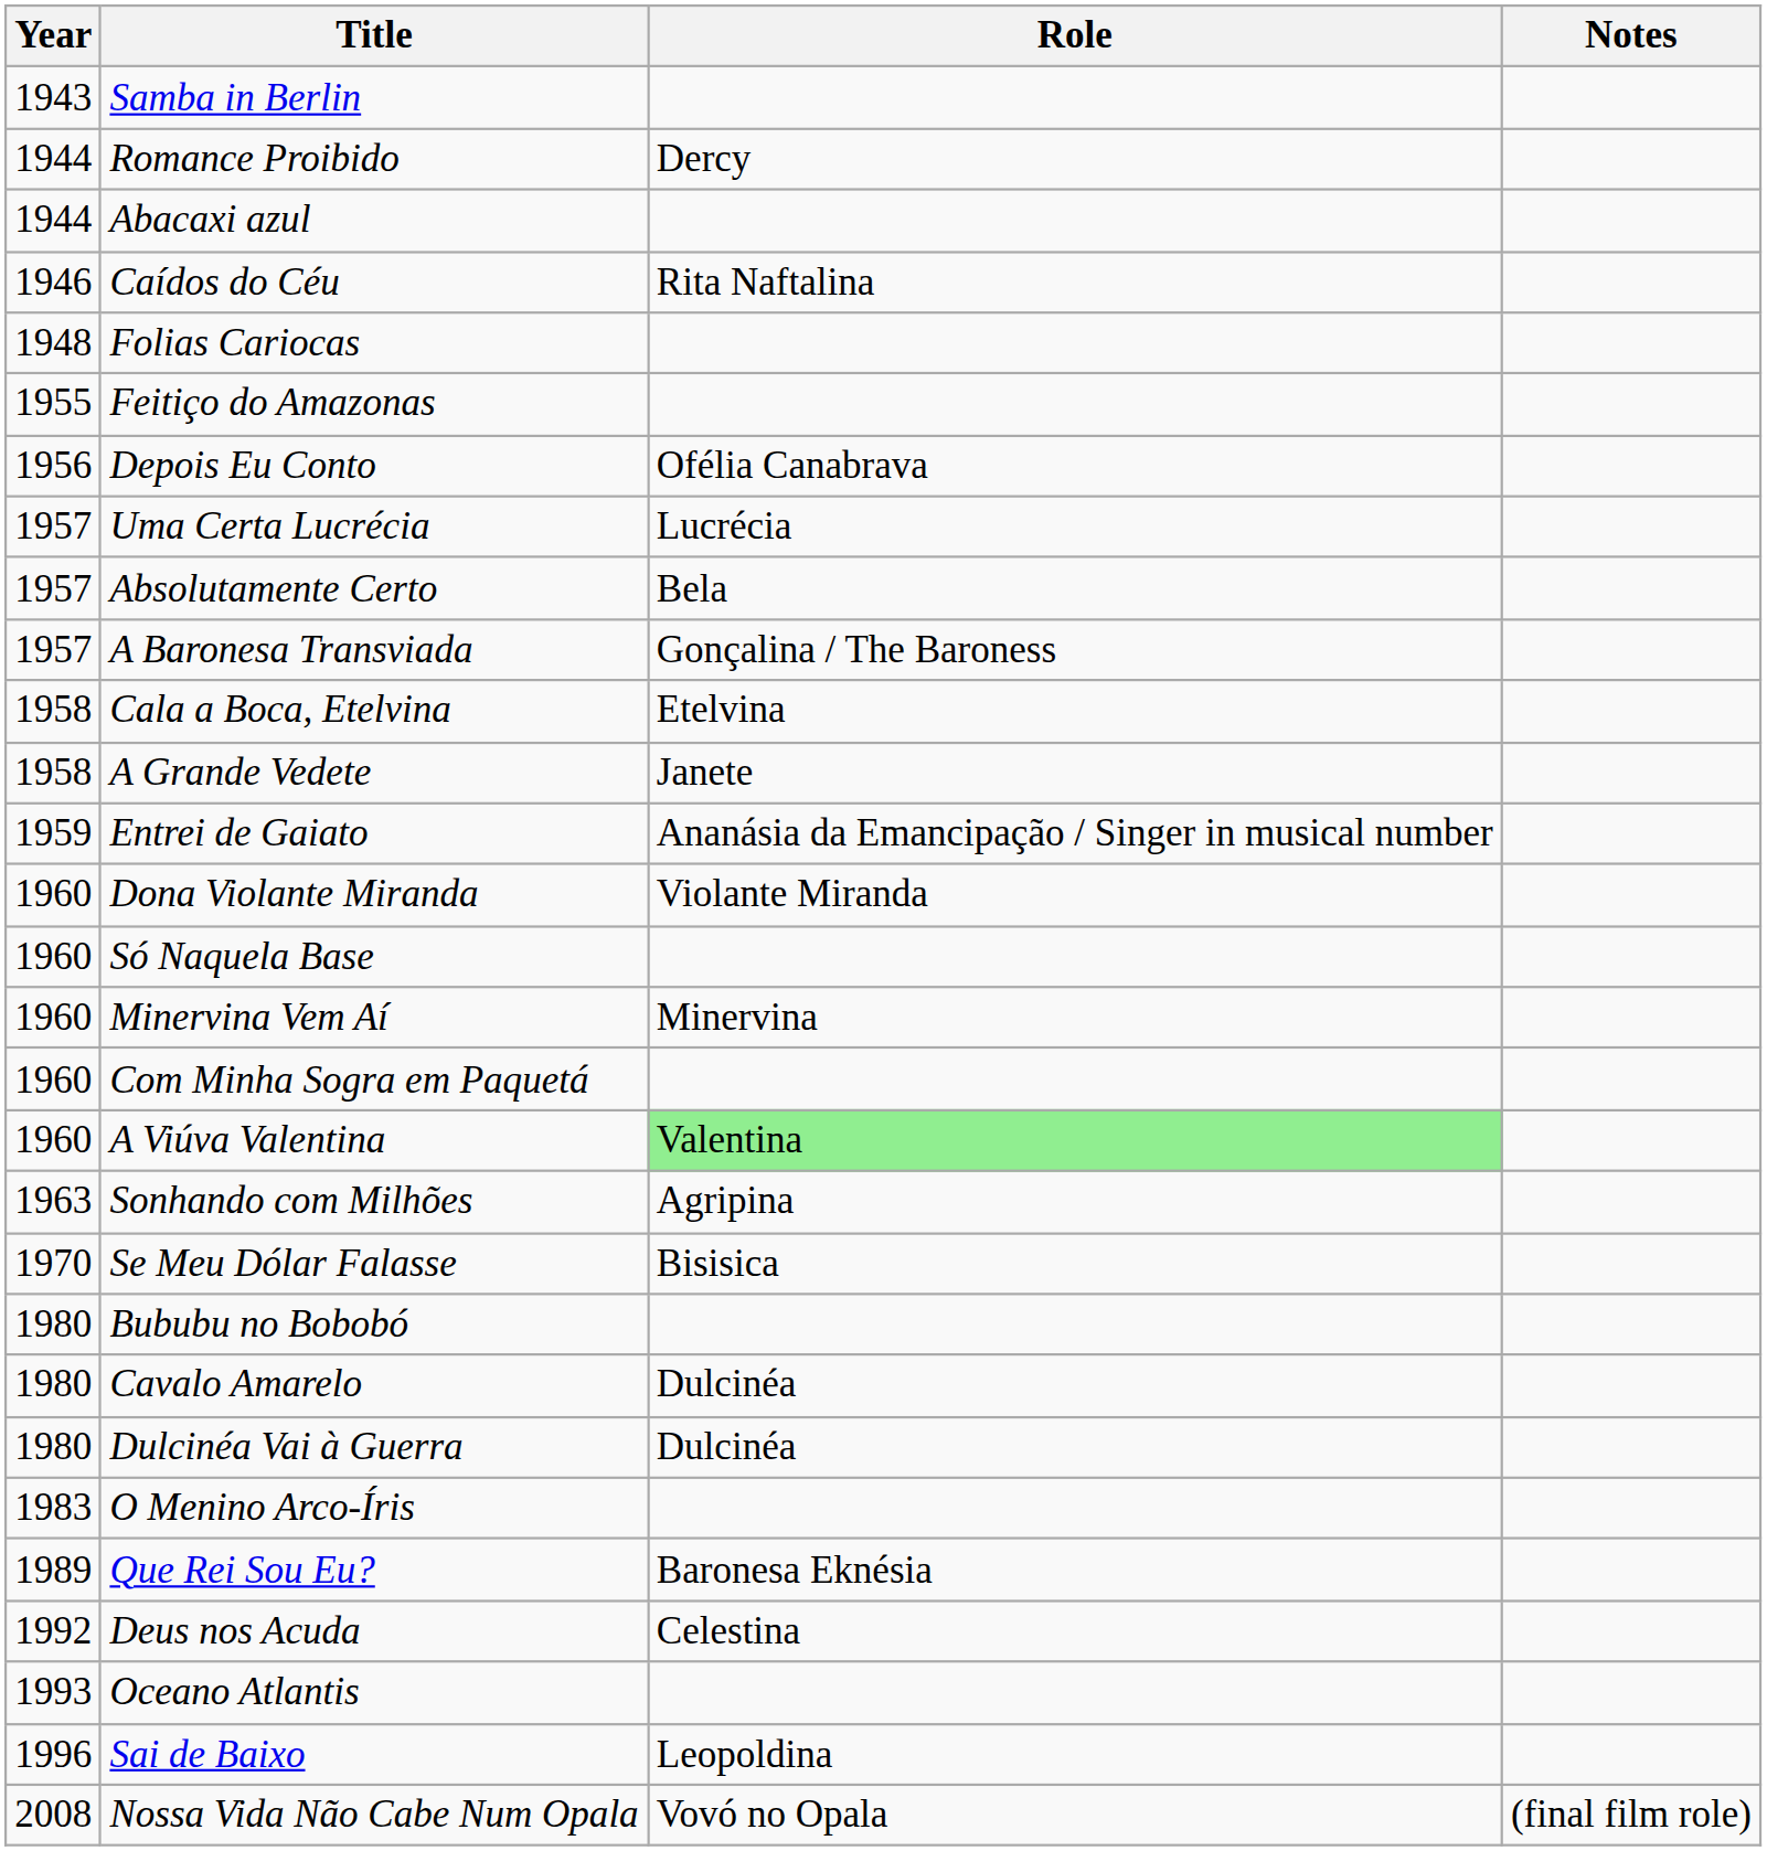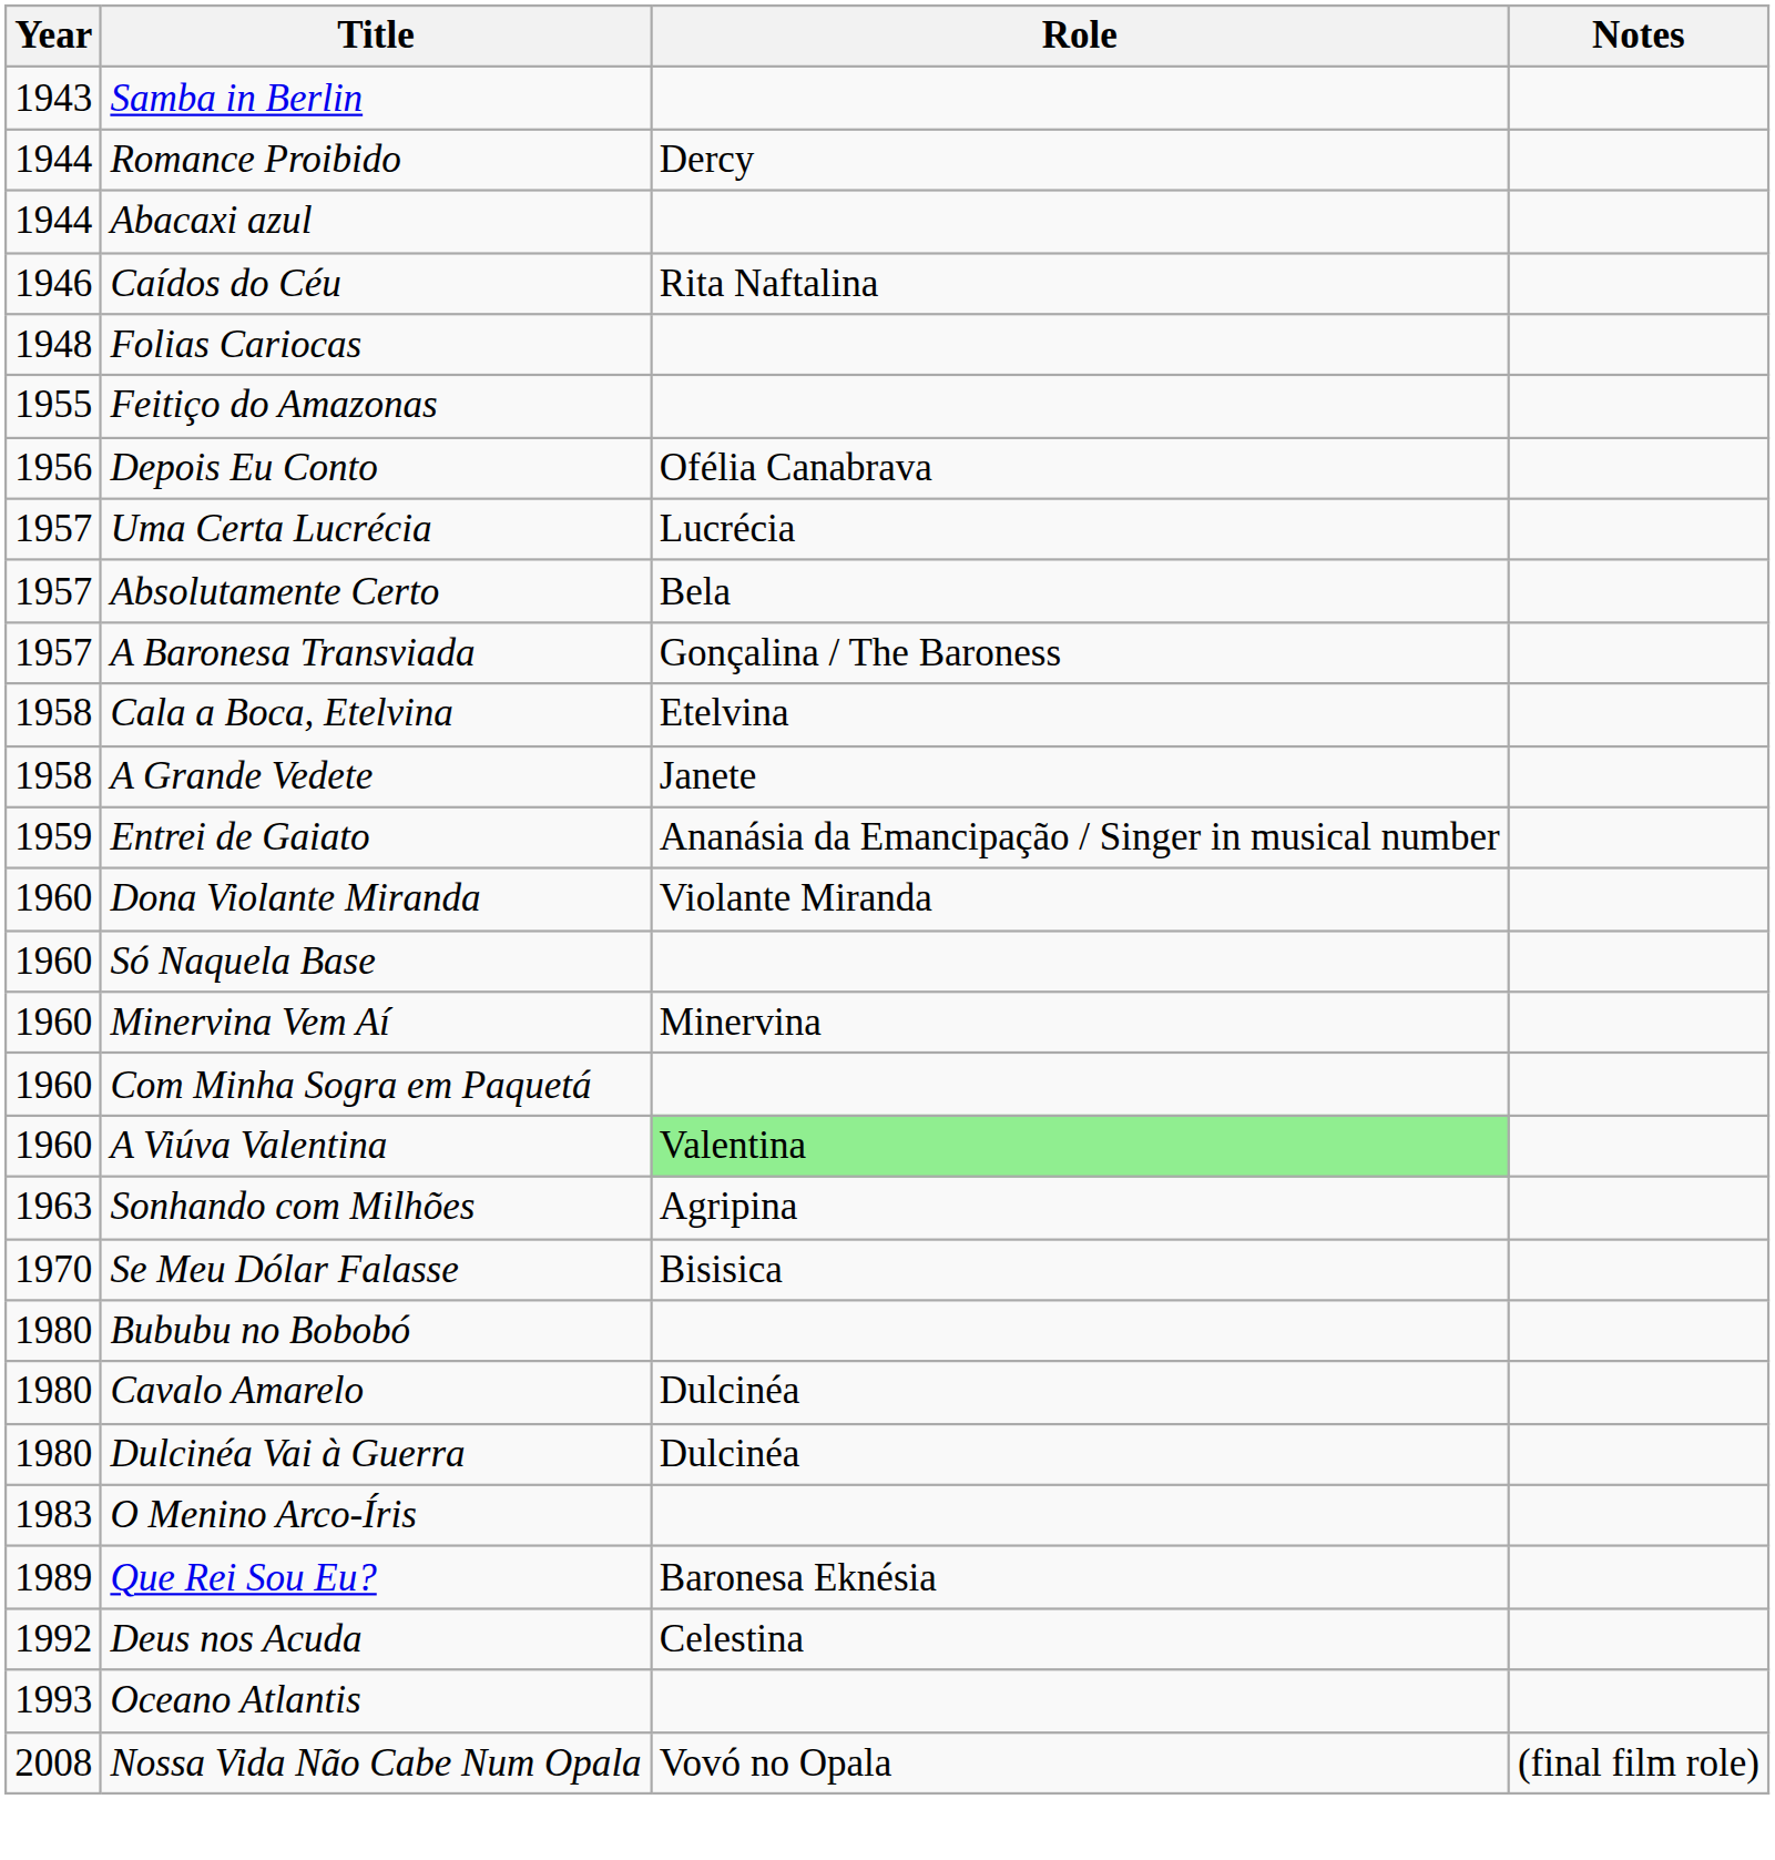- row: 1996 | Sai de Baixo | Leopoldina
